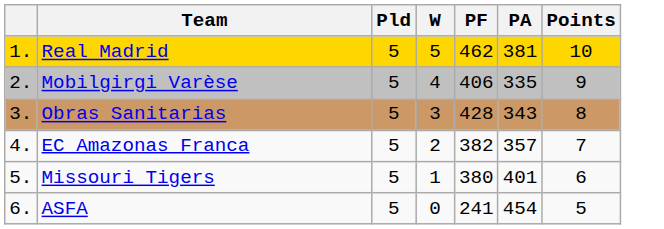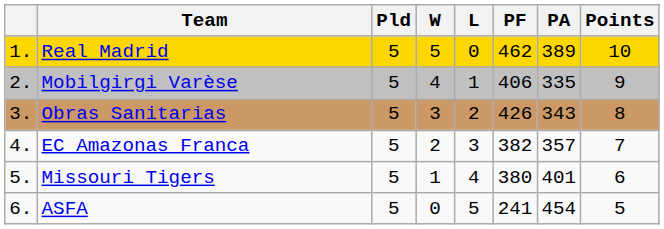+ column: L | 0 | 1 | 2 | 3 | 4 | 5
Real Madrid | PA: 381 -> 389
Obras Sanitarias | PF: 428 -> 426
